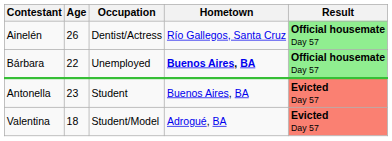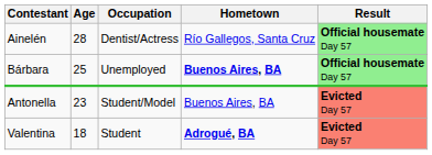Ainelén | Age: 26 -> 28
Bárbara | Age: 22 -> 25
Antonella | Occupation: Student -> Student/Model
Valentina | Occupation: Student/Model -> Student
Valentina | Hometown: normal -> bold
